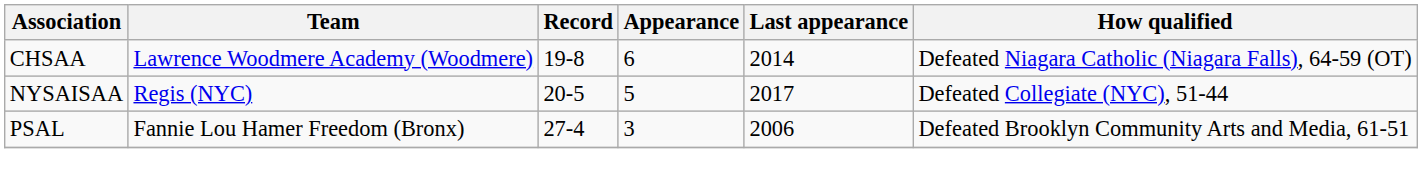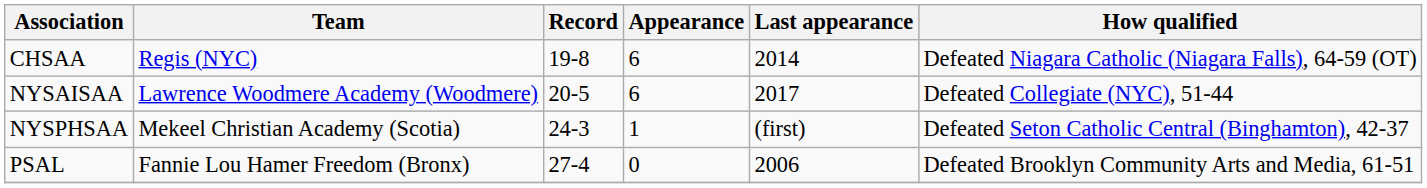CHSAA | Team: Lawrence Woodmere Academy (Woodmere) -> Regis (NYC)
NYSAISAA | Team: Regis (NYC) -> Lawrence Woodmere Academy (Woodmere)
NYSAISAA | Appearance: 5 -> 6
+ row: NYSPHSAA | Mekeel Christian Academy (Scotia) | 24-3 | 1 | (first) | Defeated Seton Catholic Central (Binghamton), 42-37
PSAL | Appearance: 3 -> 0
